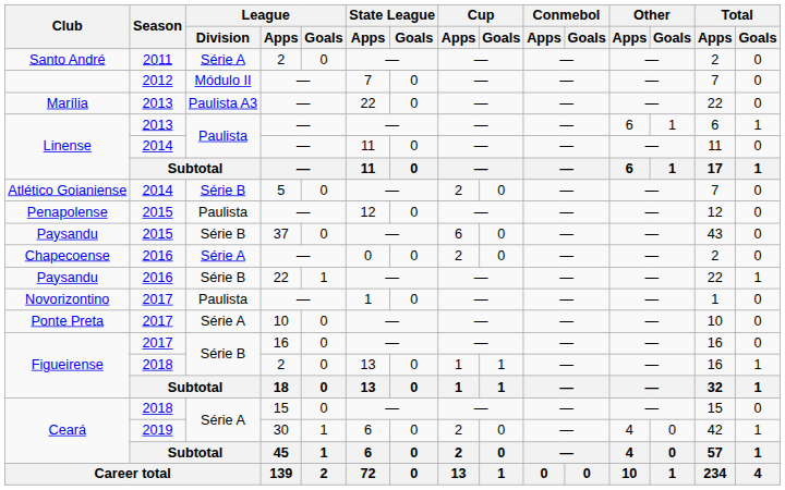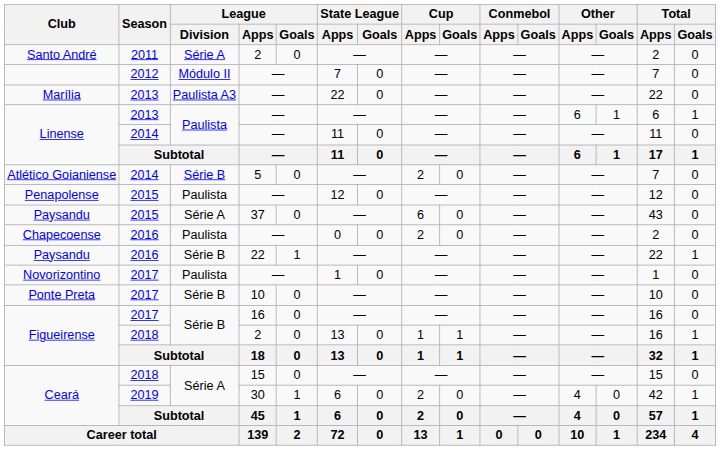Paysandu / 2015 | League / Division: Série B -> Série A
Chapecoense | League / Division: Série A -> Paulista
Ponte Preta | League / Division: Série A -> Série B
